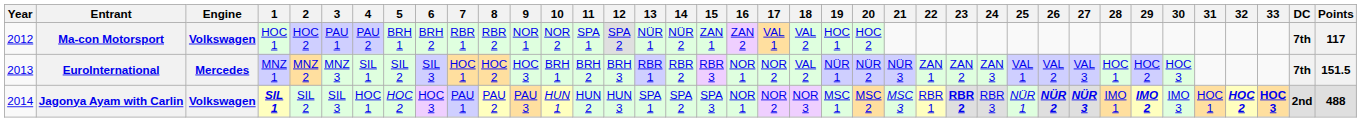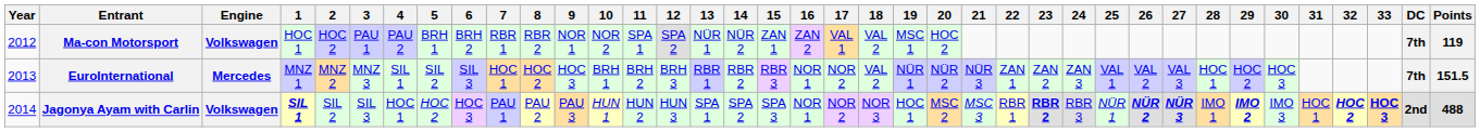Ma-con Motorsport | 19: HOC 1 -> MSC 1
Ma-con Motorsport | Points: 117 -> 119
Jagonya Ayam with Carlin | 19: MSC 1 -> HOC 1
